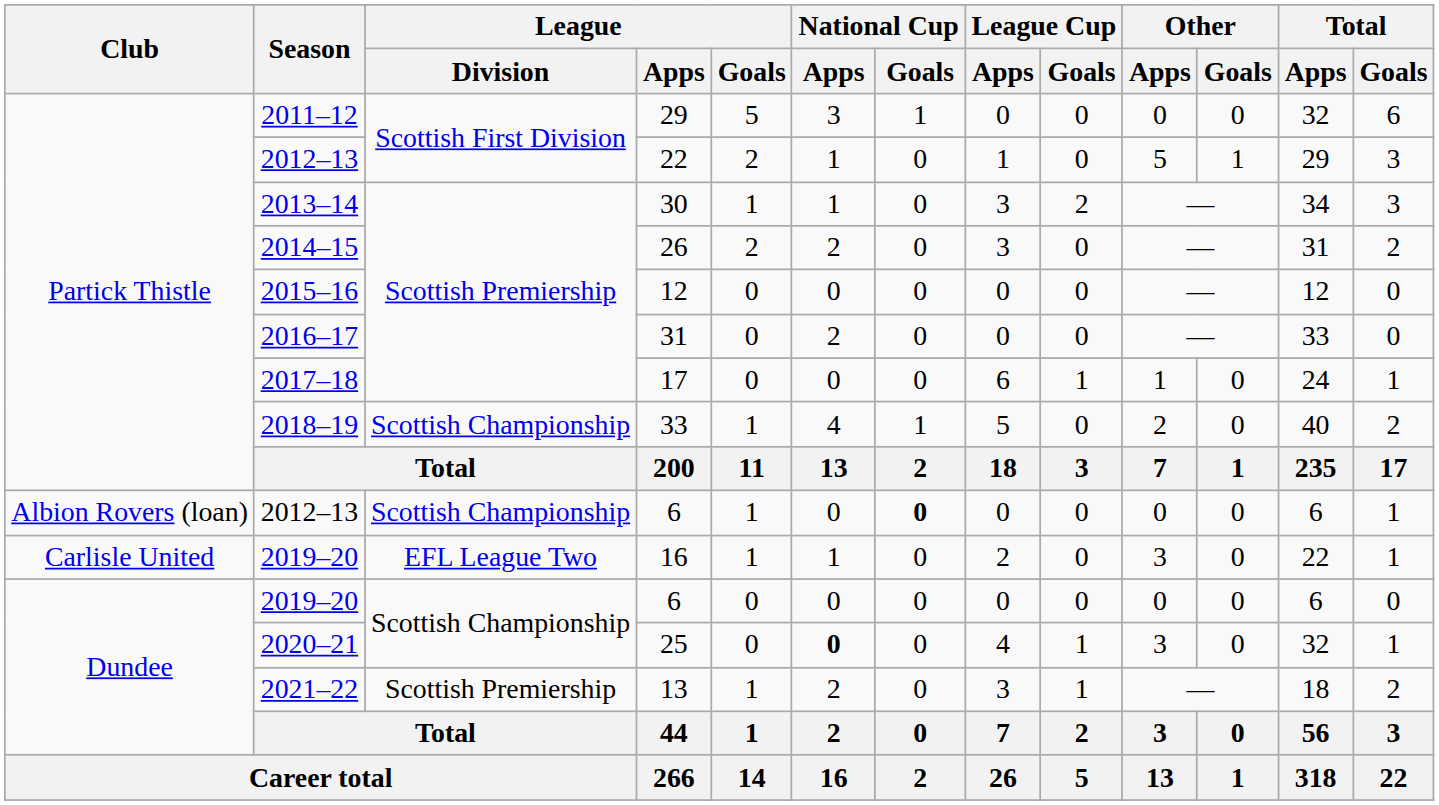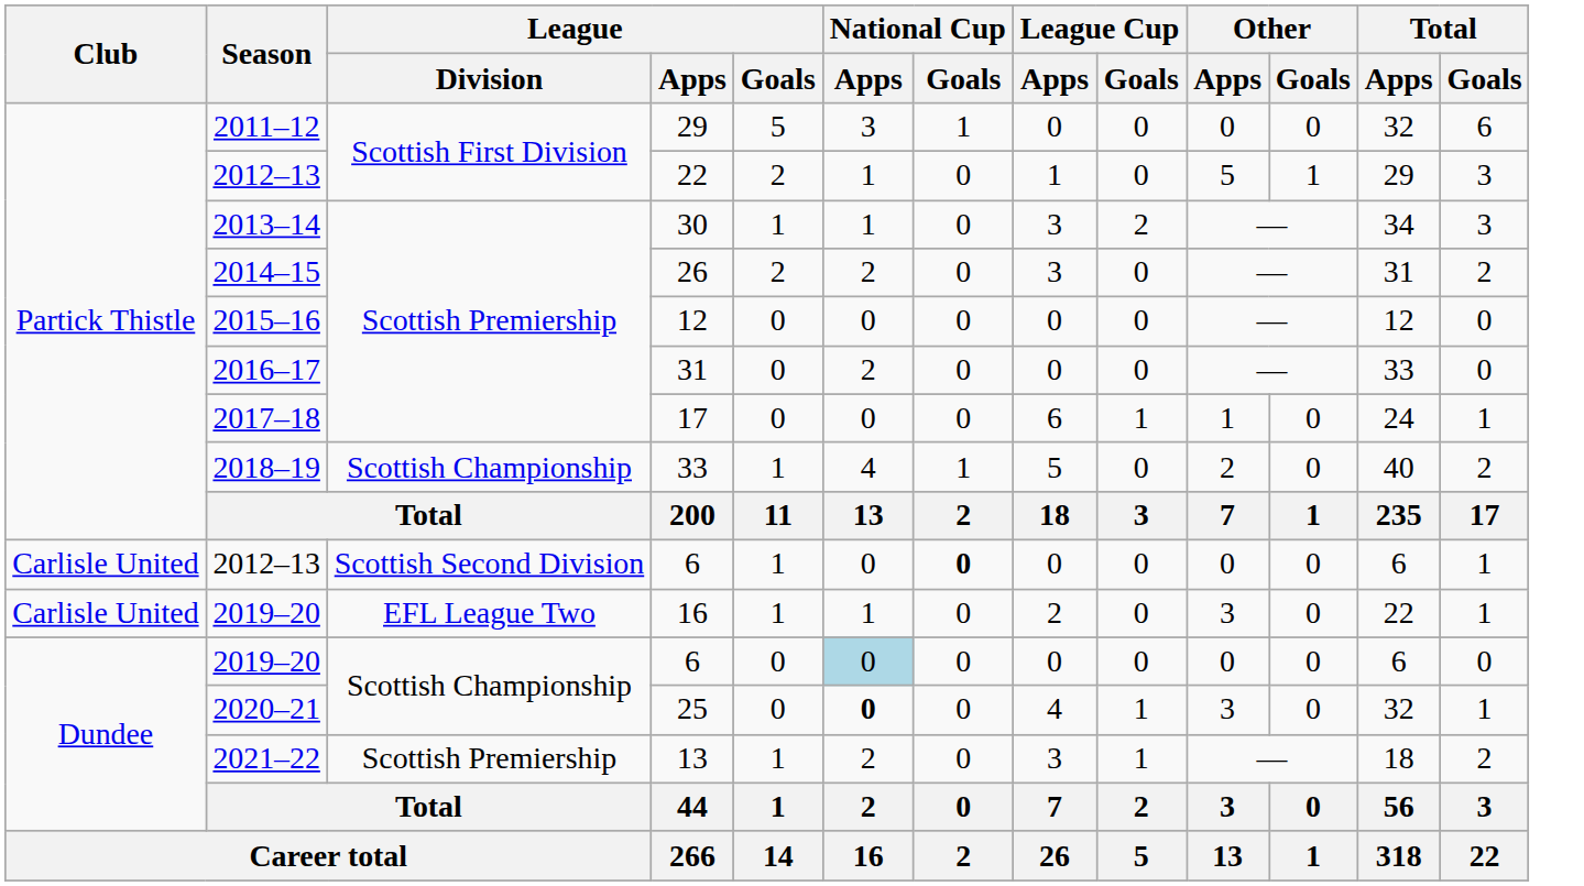2012–13 / 6 | Club: Albion Rovers (loan) -> Carlisle United
2012–13 / 6 | League / Division: Scottish Championship -> Scottish Second Division
2019–20 / 6 | National Cup / Apps: no background -> lightblue background
